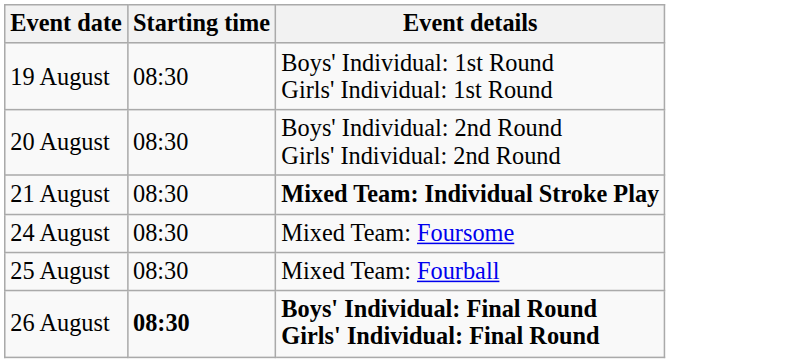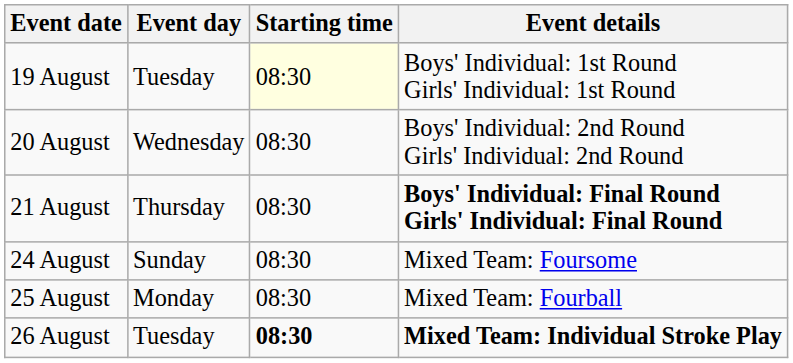+ column: Event day | Tuesday | Wednesday | Thursday | Sunday | Monday | Tuesday
19 August | Starting time: no background -> lightyellow background
21 August | Event details: Mixed Team: Individual Stroke Play -> Boys' Individual: Final Round Girls' Individual: Final Round
26 August | Event details: Boys' Individual: Final Round Girls' Individual: Final Round -> Mixed Team: Individual Stroke Play
